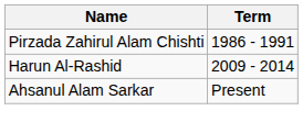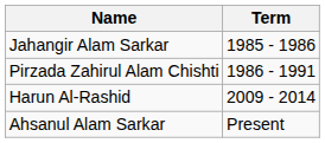+ row: Jahangir Alam Sarkar | 1985 - 1986
